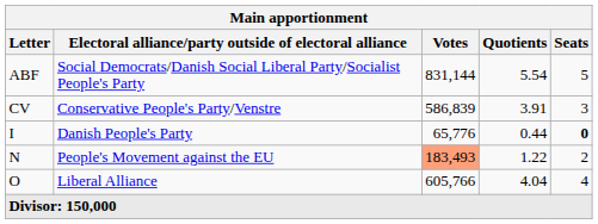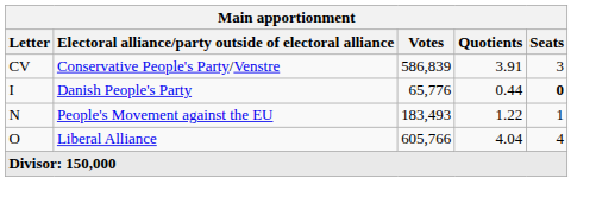- row: ABF | Social Democrats/Danish Social Liberal Party/Socialist People's Party | 831,144 | 5.54 | 5
N | Votes: lightsalmon background -> no background
N | Seats: 2 -> 1
